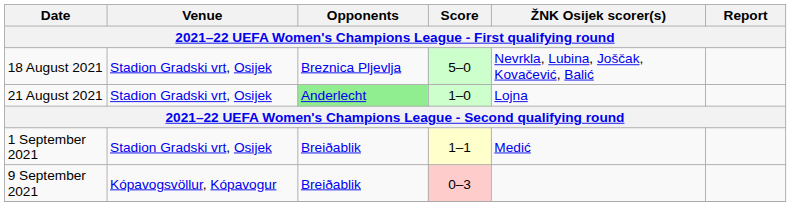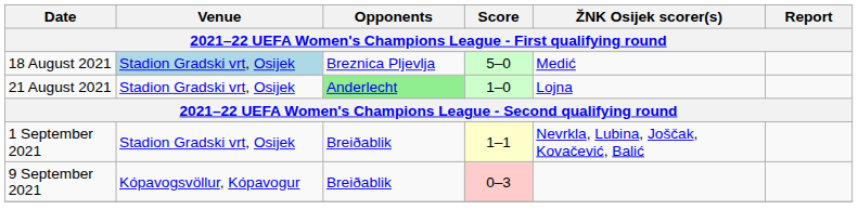18 August 2021 | Venue: no background -> lightblue background
18 August 2021 | ŽNK Osijek scorer(s): Nevrkla, Lubina, Joščak, Kovačević, Balić -> Medić
1 September 2021 | ŽNK Osijek scorer(s): Medić -> Nevrkla, Lubina, Joščak, Kovačević, Balić
